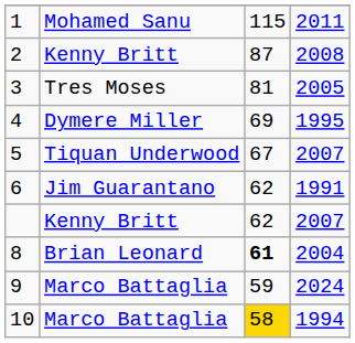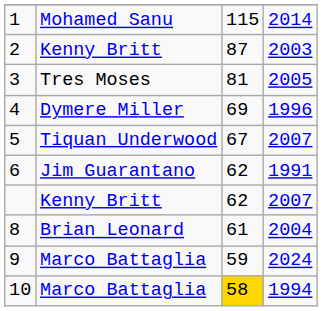1 | column 4: 2011 -> 2014
2 | column 4: 2008 -> 2003
4 | column 4: 1995 -> 1996
8 | column 3: bold -> normal
